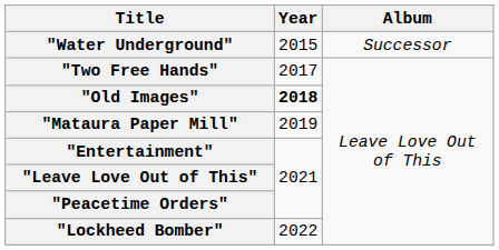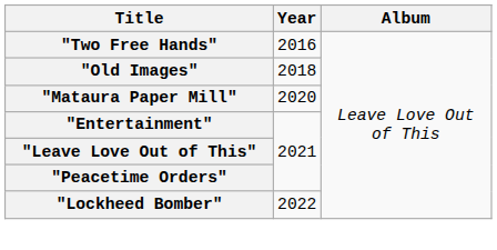- row: "Water Underground" | 2015 | Successor
"Two Free Hands" | Year: 2017 -> 2016
"Old Images" | Year: bold -> normal
"Mataura Paper Mill" | Year: 2019 -> 2020
